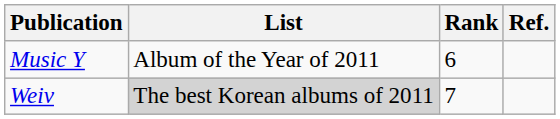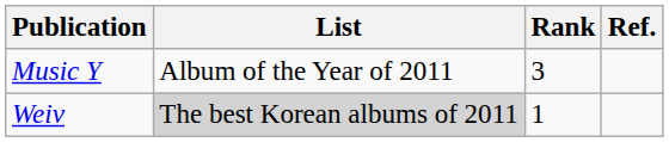Music Y | Rank: 6 -> 3
Weiv | Rank: 7 -> 1
